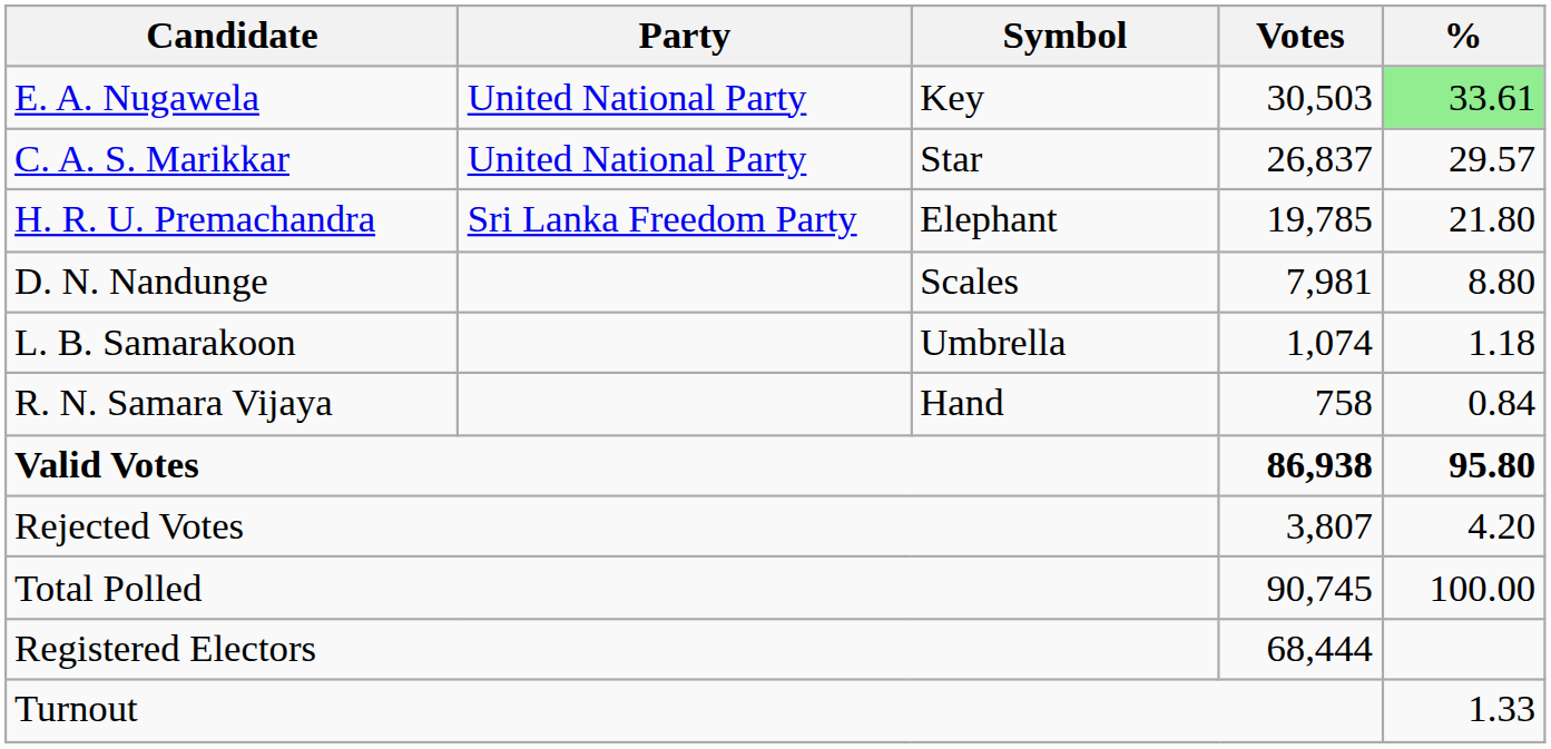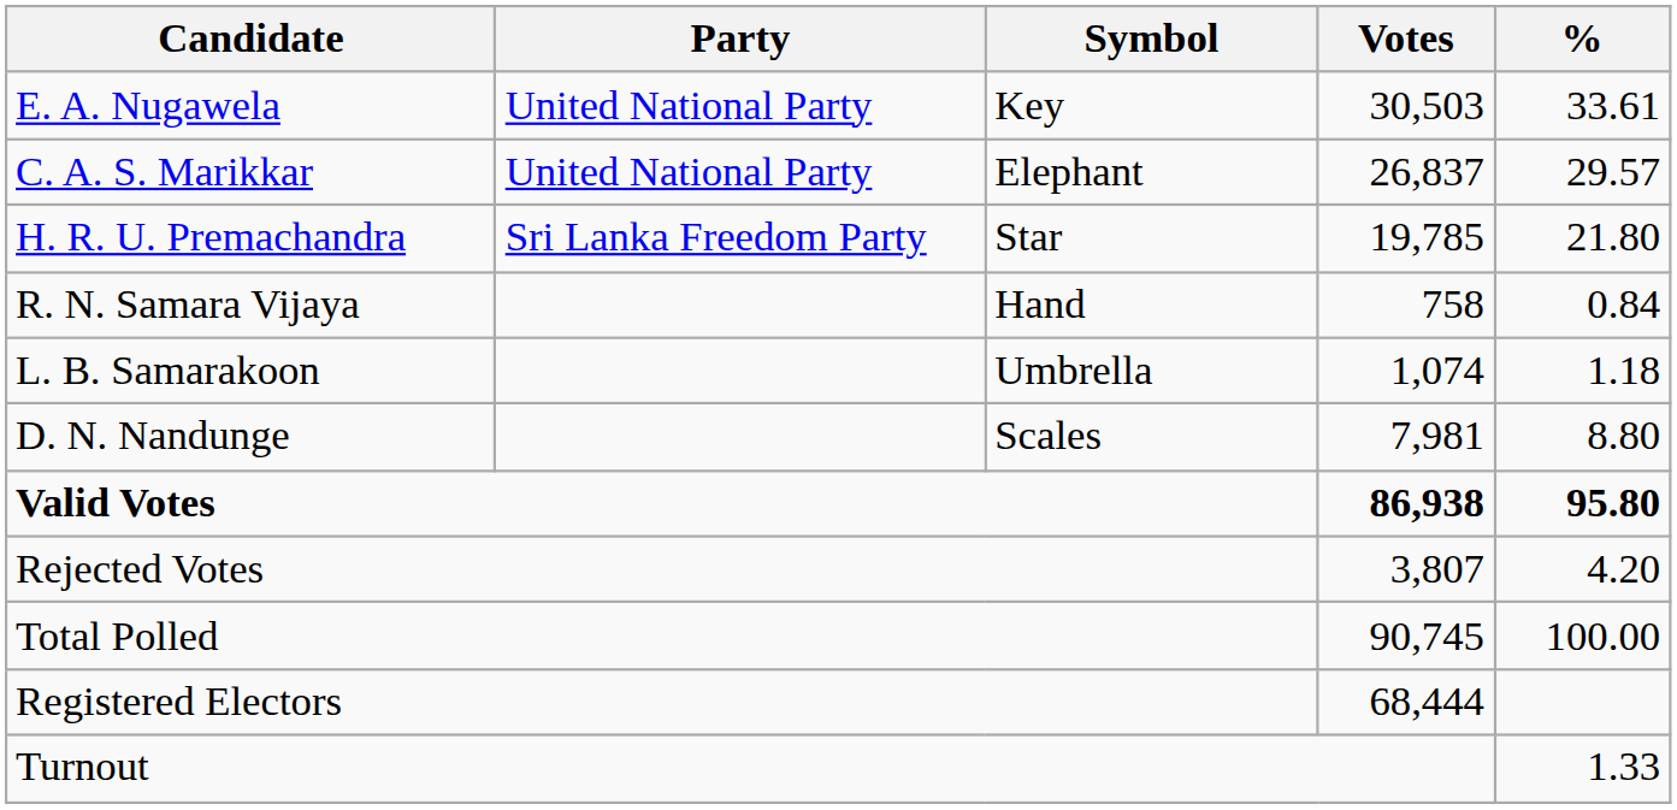E. A. Nugawela | %: lightgreen background -> no background
C. A. S. Marikkar | Symbol: Star -> Elephant
H. R. U. Premachandra | Symbol: Elephant -> Star
rows swapped: D. N. Nandunge <-> R. N. Samara Vijaya
